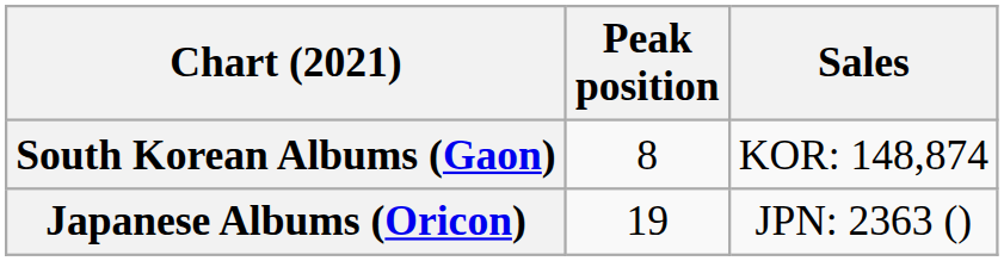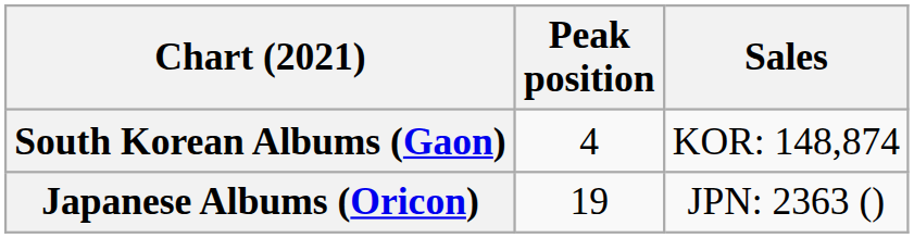South Korean Albums (Gaon) | Peak position: 8 -> 4
